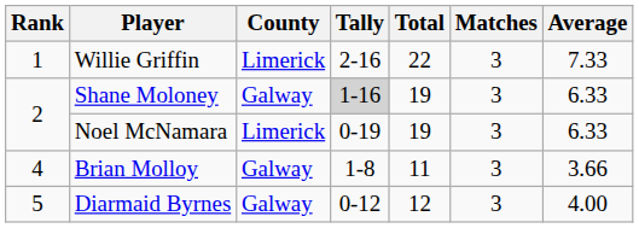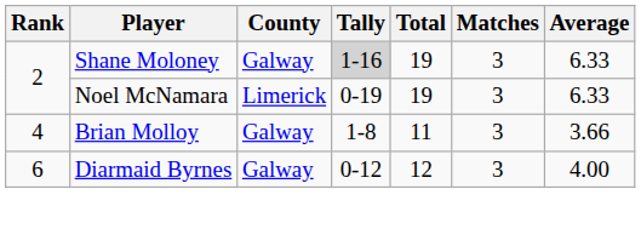- row: 1 | Willie Griffin | Limerick | 2-16 | 22 | 3 | 7.33
Diarmaid Byrnes | Rank: 5 -> 6
